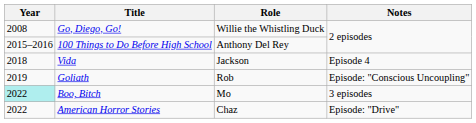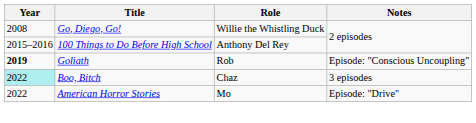- row: 2018 | Vida | Jackson | Episode 4
Goliath | Year: normal -> bold
Boo, Bitch | Role: Mo -> Chaz
American Horror Stories | Role: Chaz -> Mo
